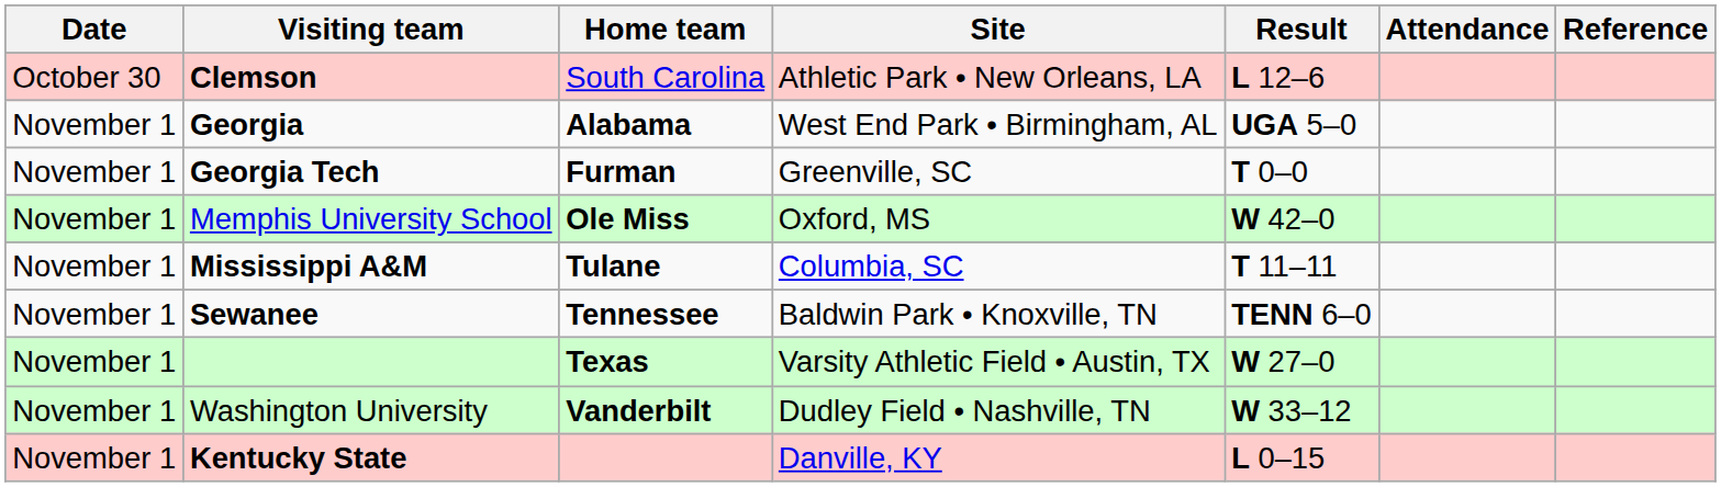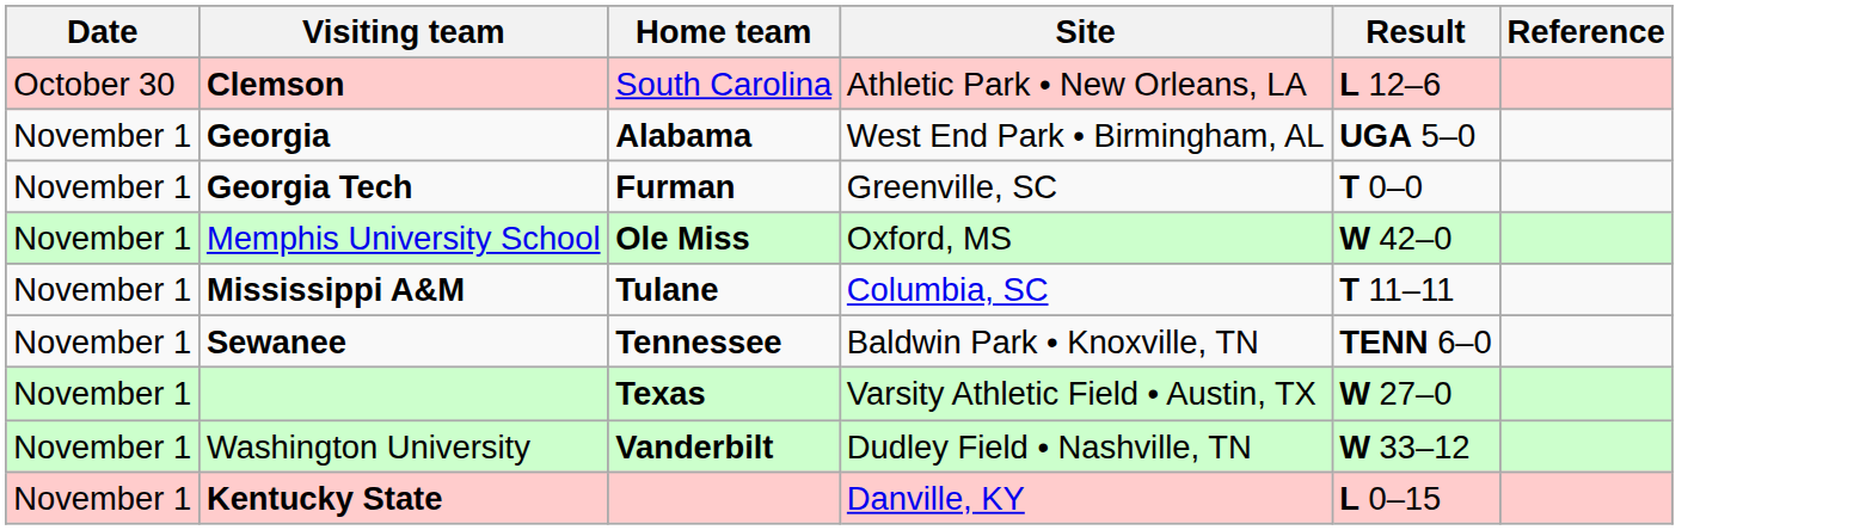- column: Attendance
